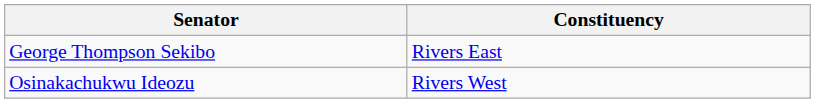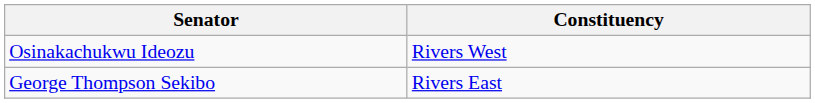rows swapped: Osinakachukwu Ideozu <-> George Thompson Sekibo
